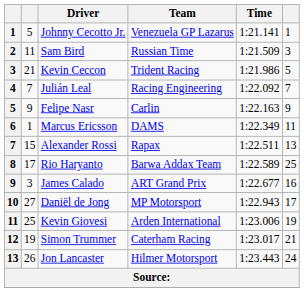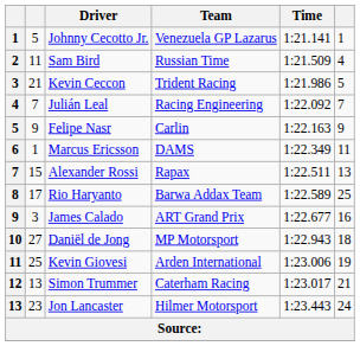Sam Bird | column 6: 3 -> 4
Daniël de Jong | column 6: 17 -> 18
Simon Trummer | column 2: 19 -> 13
Jon Lancaster | column 2: 26 -> 23
